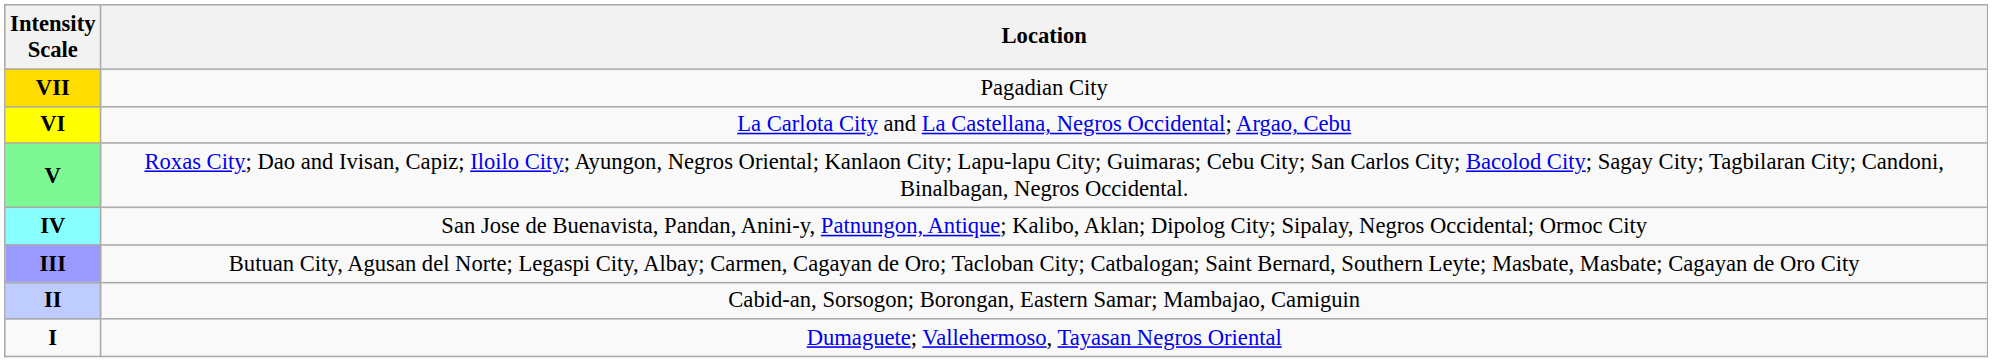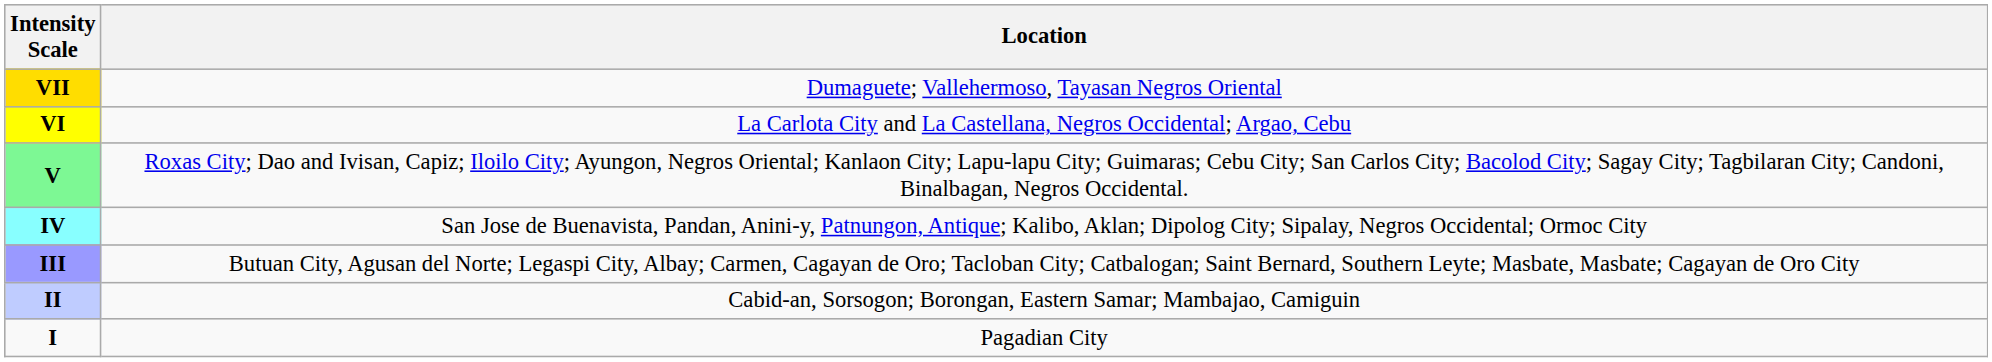VII | Location: Pagadian City -> Dumaguete; Vallehermoso, Tayasan Negros Oriental
I | Location: Dumaguete; Vallehermoso, Tayasan Negros Oriental -> Pagadian City
